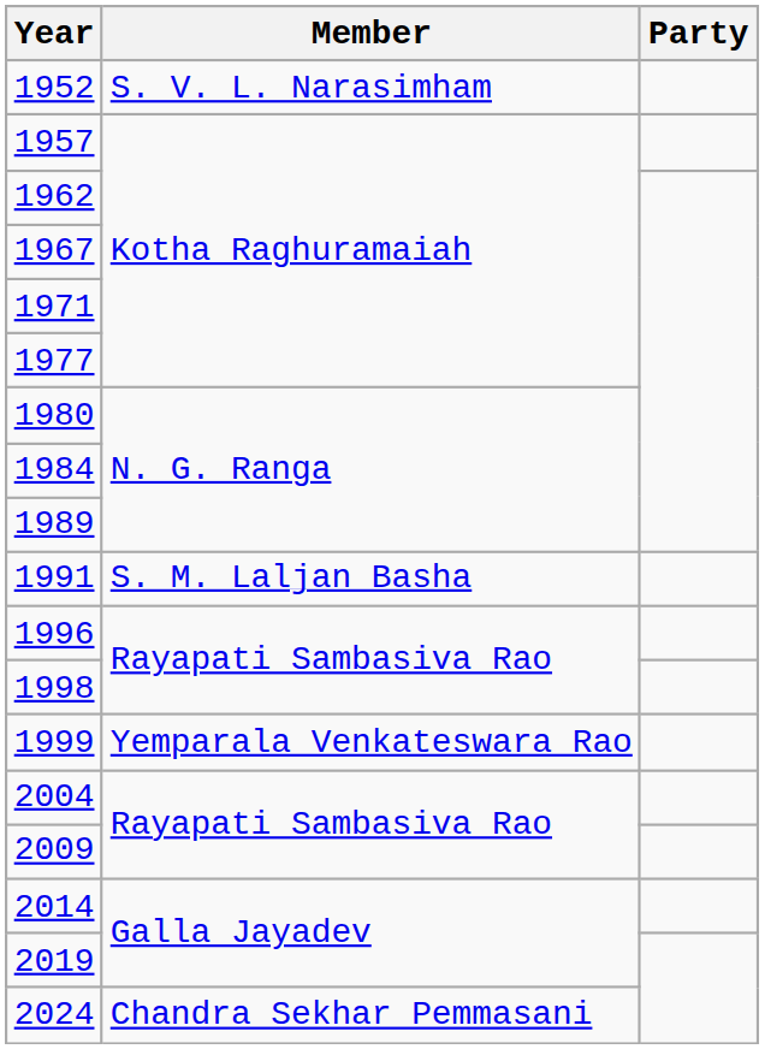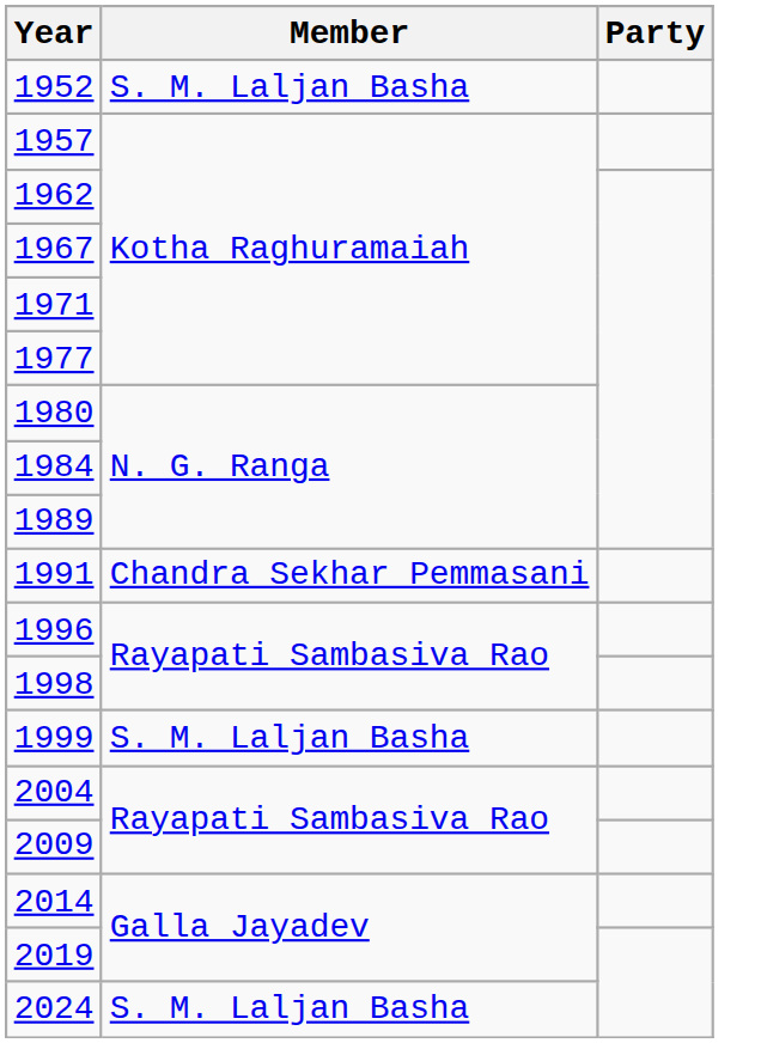1952 | Member: S. V. L. Narasimham -> S. M. Laljan Basha
1991 | Member: S. M. Laljan Basha -> Chandra Sekhar Pemmasani
1999 | Member: Yemparala Venkateswara Rao -> S. M. Laljan Basha
2024 | Member: Chandra Sekhar Pemmasani -> S. M. Laljan Basha
